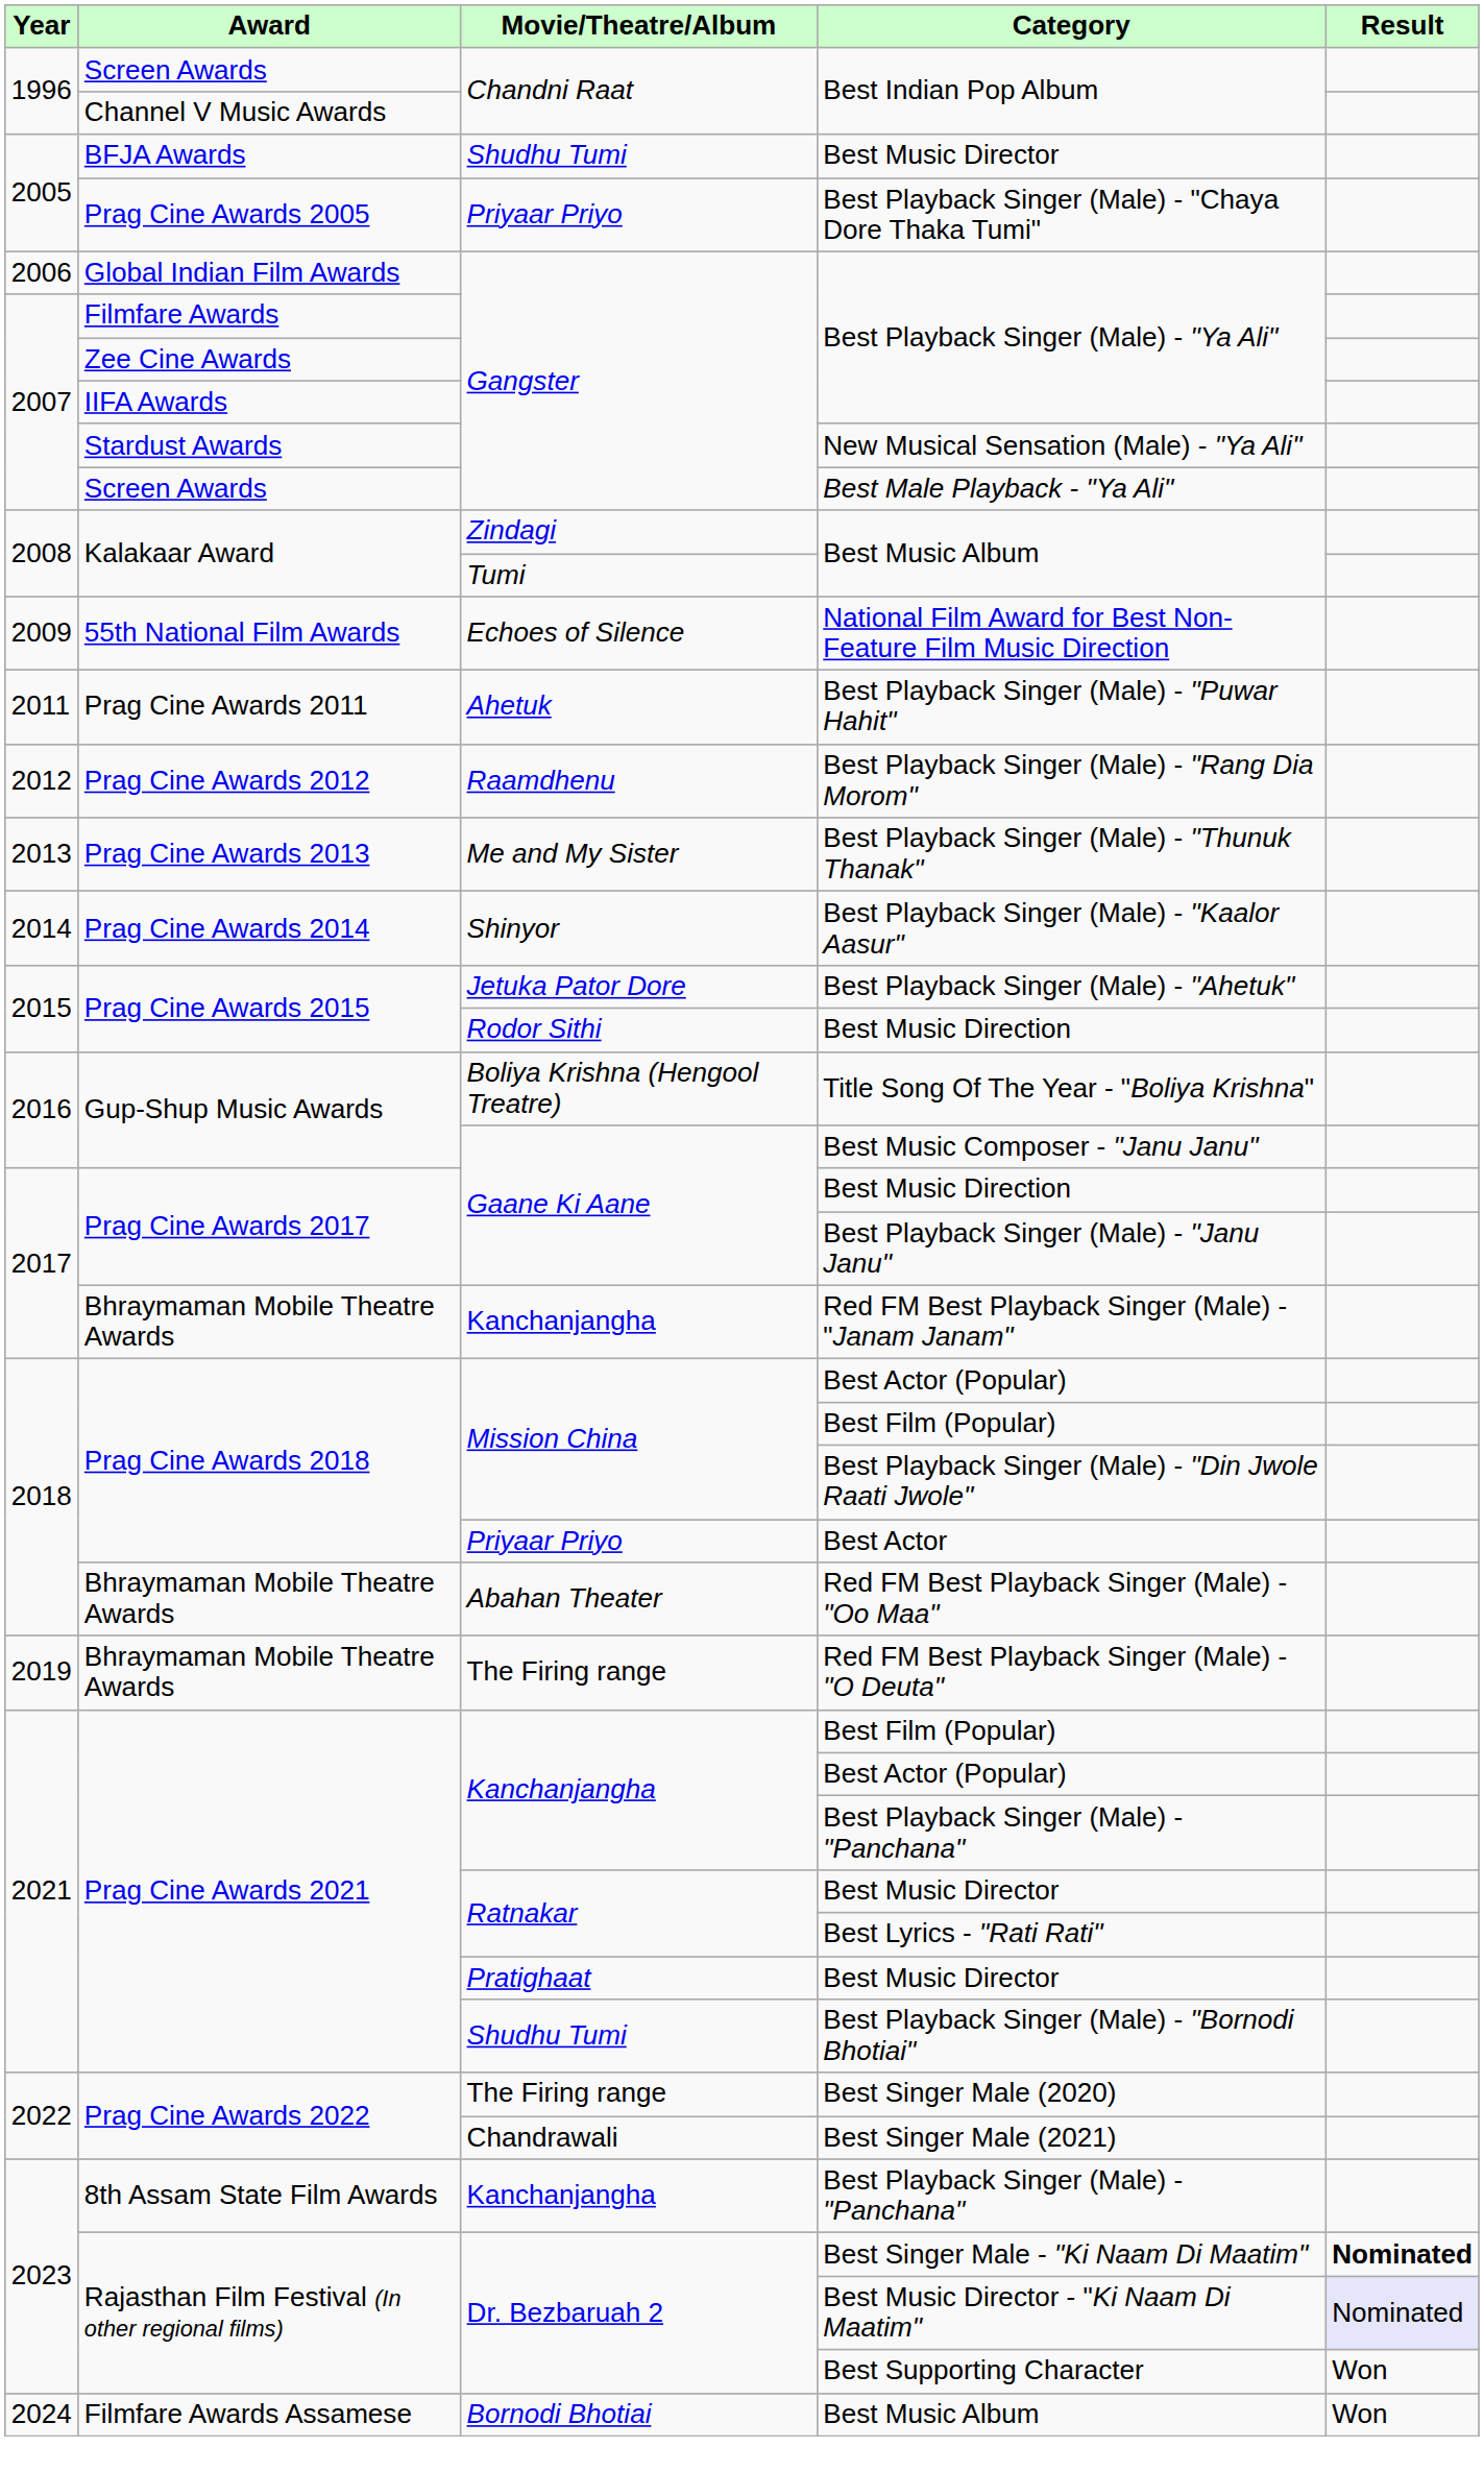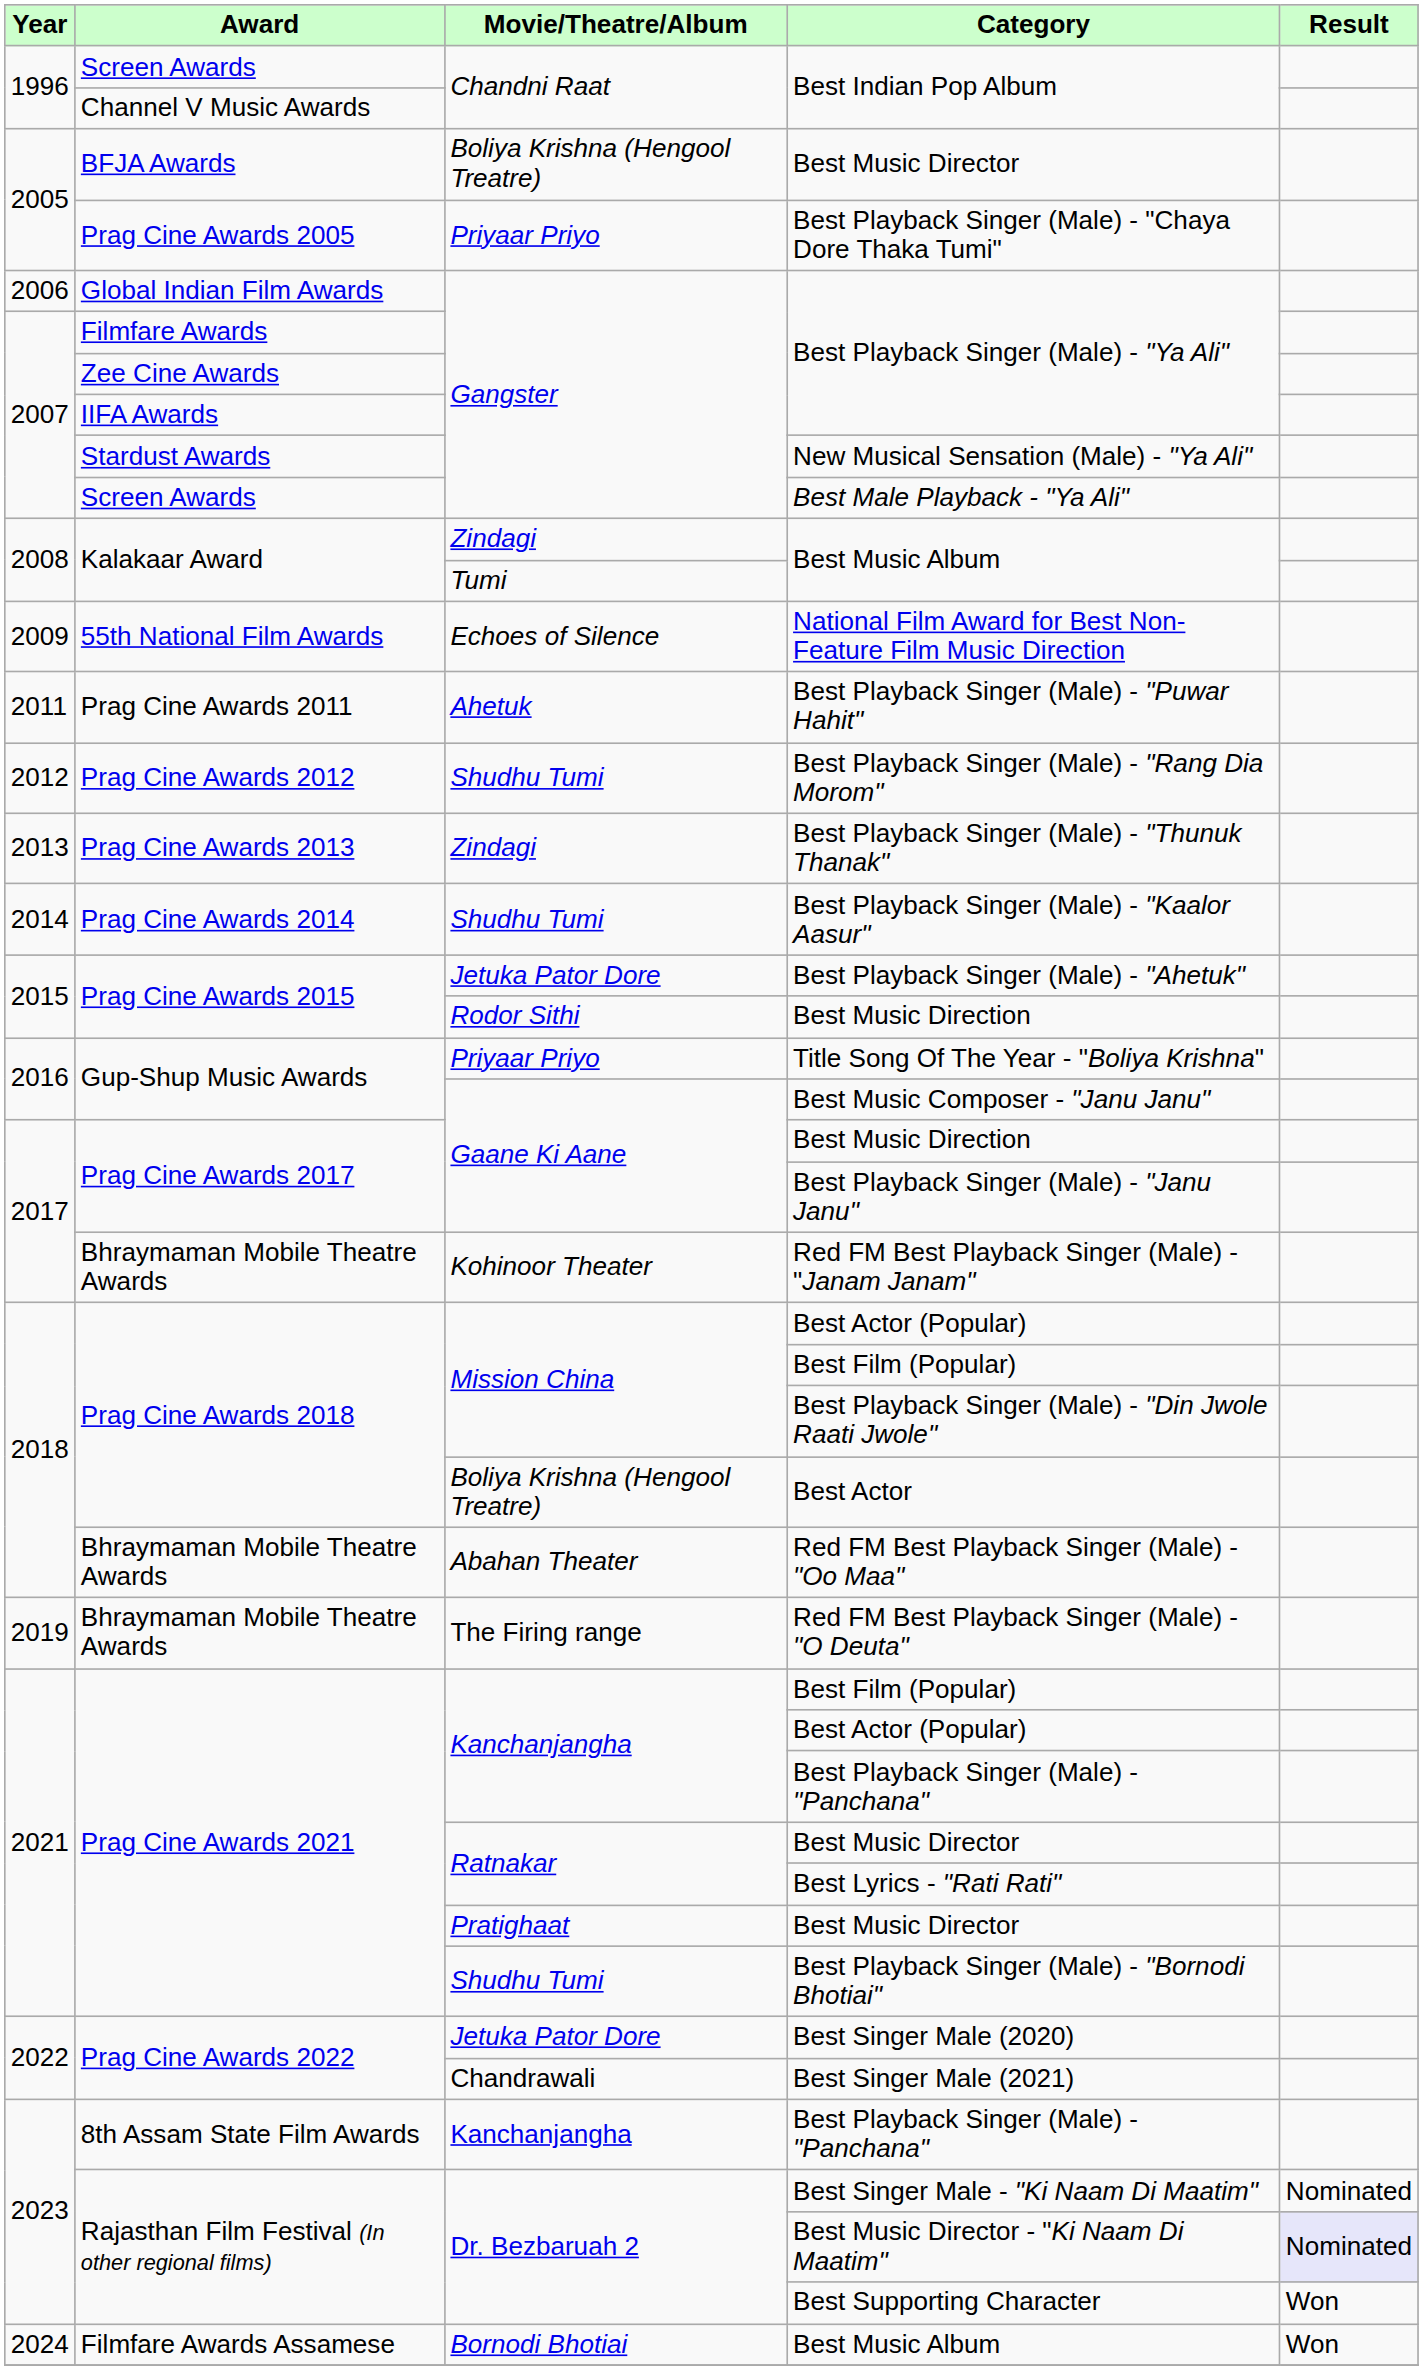BFJA Awards / Best Music Director | Movie/Theatre/Album: Shudhu Tumi -> Boliya Krishna (Hengool Treatre)
Best Playback Singer (Male) - "Rang Dia Morom" | Movie/Theatre/Album: Raamdhenu -> Shudhu Tumi
Best Playback Singer (Male) - "Thunuk Thanak" | Movie/Theatre/Album: Me and My Sister -> Zindagi
Best Playback Singer (Male) - "Kaalor Aasur" | Movie/Theatre/Album: Shinyor -> Shudhu Tumi
Title Song Of The Year - "Boliya Krishna" | Movie/Theatre/Album: Boliya Krishna (Hengool Treatre) -> Priyaar Priyo
Red FM Best Playback Singer (Male) - "Janam Janam" | Movie/Theatre/Album: Kanchanjangha -> Kohinoor Theater
Best Actor | Movie/Theatre/Album: Priyaar Priyo -> Boliya Krishna (Hengool Treatre)
Best Singer Male (2020) | Movie/Theatre/Album: The Firing range -> Jetuka Pator Dore
Best Singer Male - "Ki Naam Di Maatim" | Result: bold -> normal
